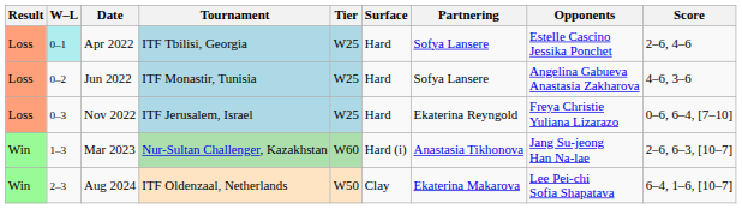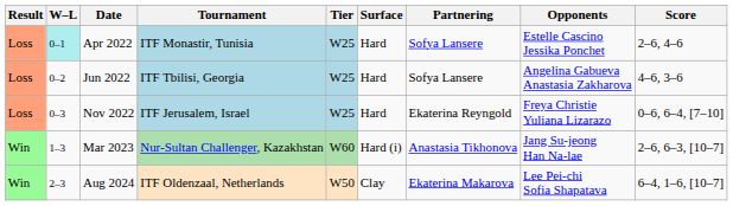Apr 2022 | Tournament: ITF Tbilisi, Georgia -> ITF Monastir, Tunisia
Jun 2022 | Tournament: ITF Monastir, Tunisia -> ITF Tbilisi, Georgia
